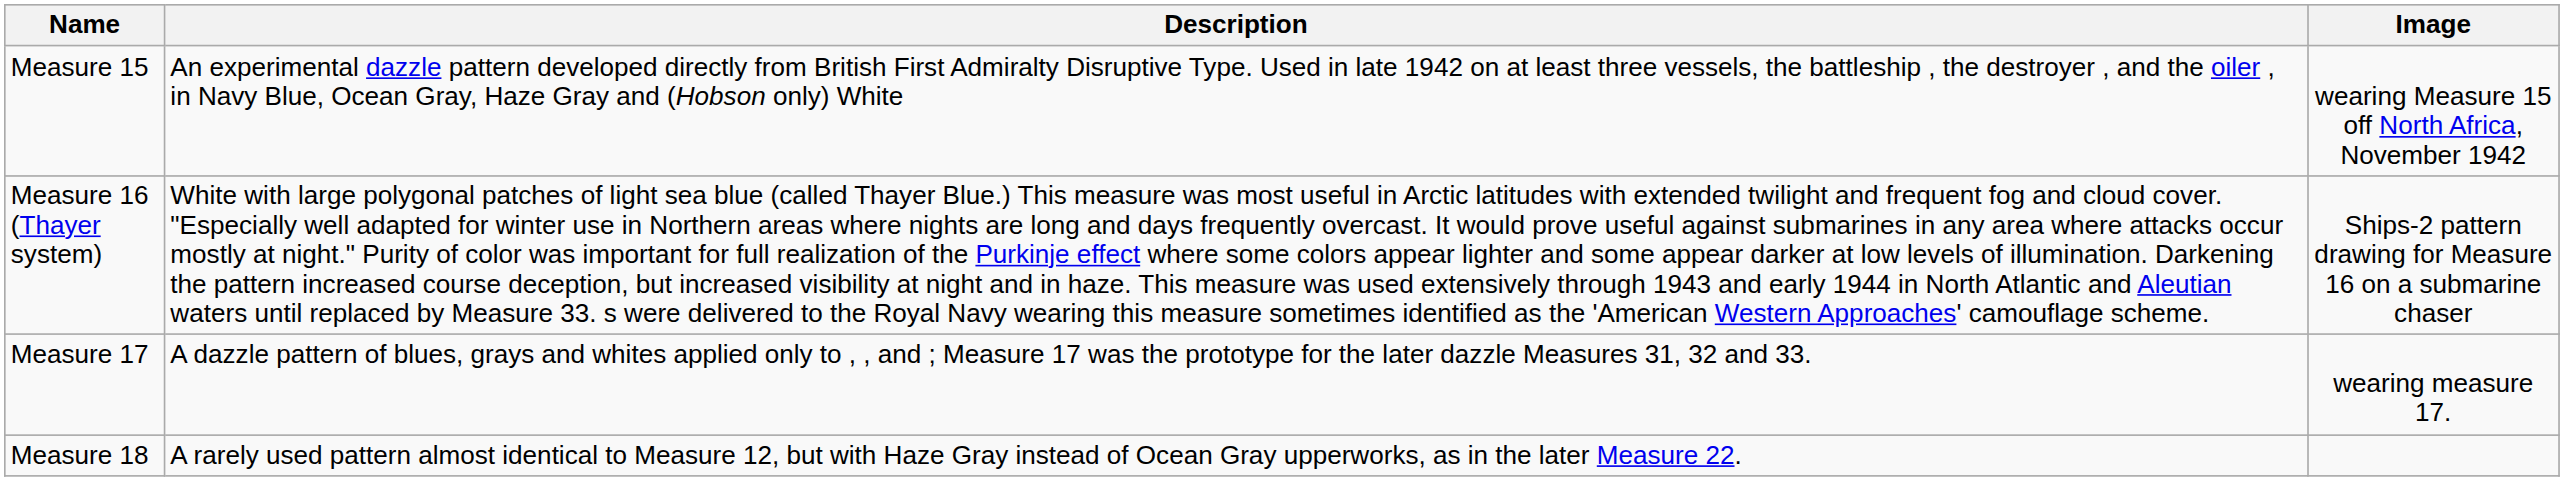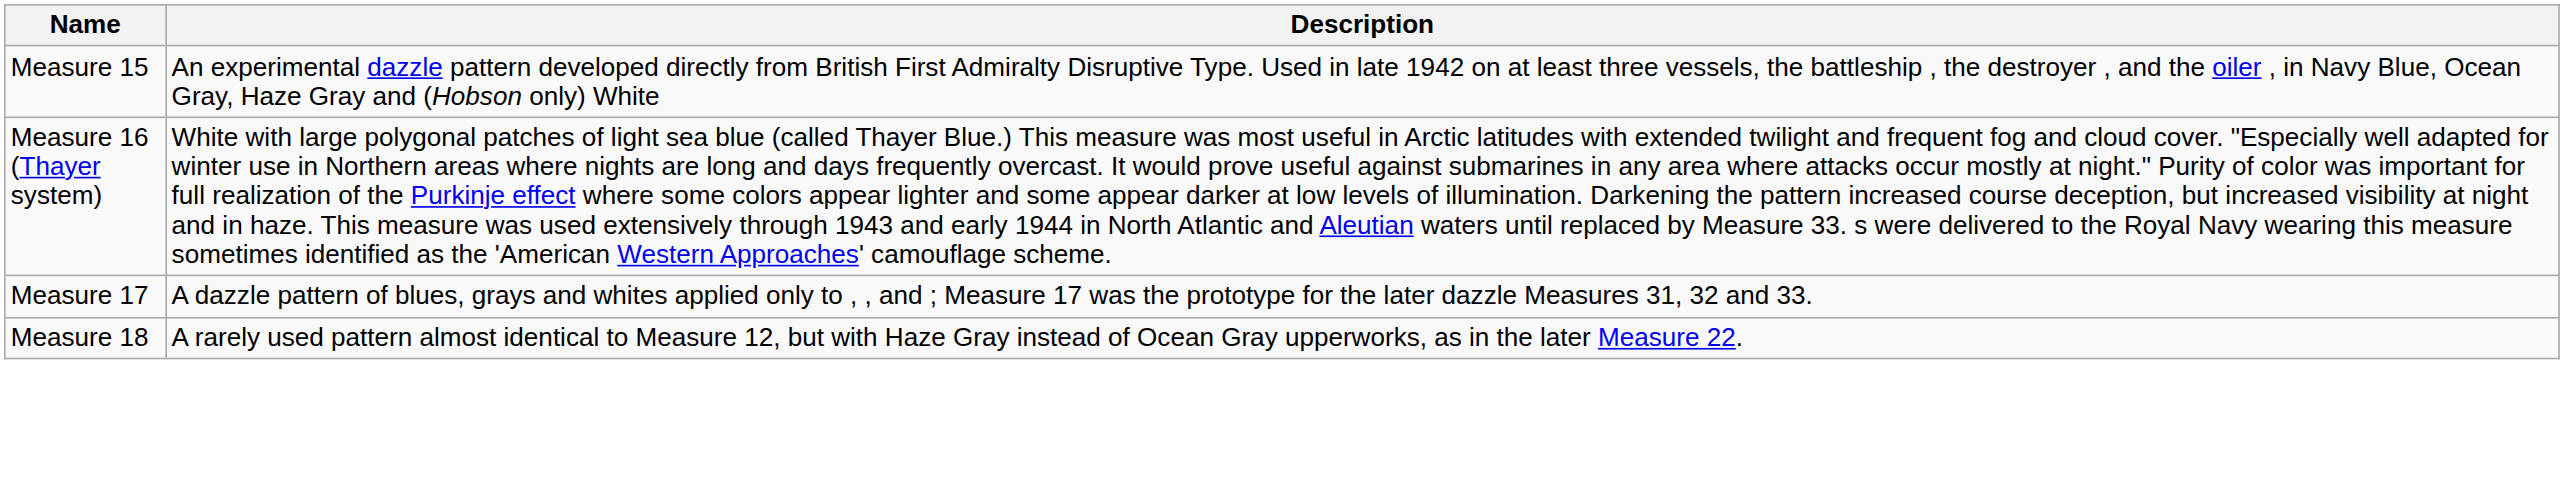- column: Image | wearing Measure 15 off North Africa, November 1942 | Ships-2 pattern drawing for Measure 16 on a submarine chaser | wearing measure 17.
